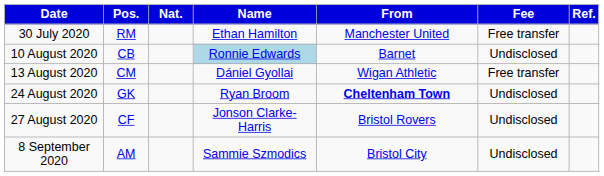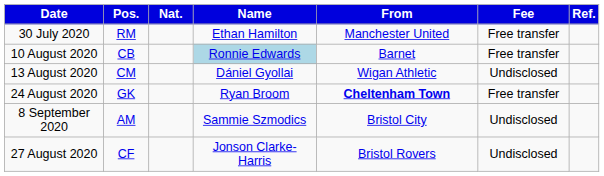10 August 2020 | Fee: Undisclosed -> Free transfer
13 August 2020 | Fee: Free transfer -> Undisclosed
24 August 2020 | Fee: Undisclosed -> Free transfer
rows swapped: 27 August 2020 <-> 8 September 2020
